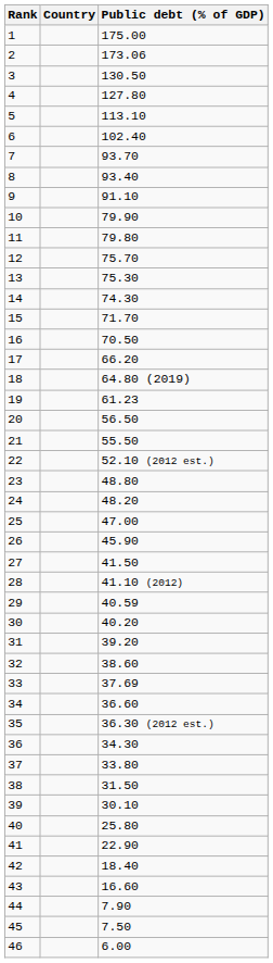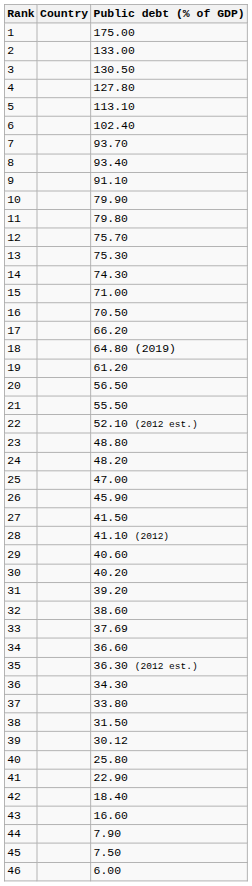2 | Public debt (% of GDP): 173.06 -> 133.00
15 | Public debt (% of GDP): 71.70 -> 71.00
19 | Public debt (% of GDP): 61.23 -> 61.20
29 | Public debt (% of GDP): 40.59 -> 40.60
39 | Public debt (% of GDP): 30.10 -> 30.12
